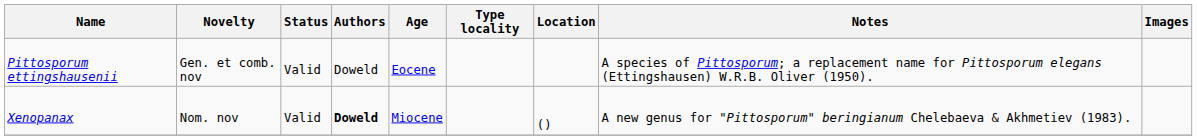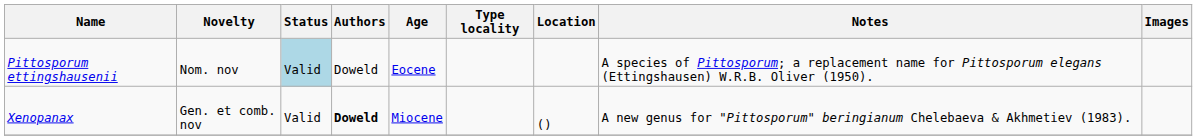Pittosporum ettingshausenii | Novelty: Gen. et comb. nov -> Nom. nov
Pittosporum ettingshausenii | Status: no background -> lightblue background
Xenopanax | Novelty: Nom. nov -> Gen. et comb. nov
